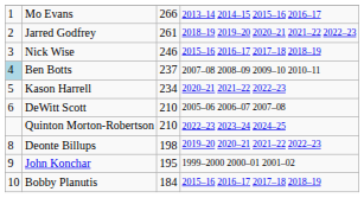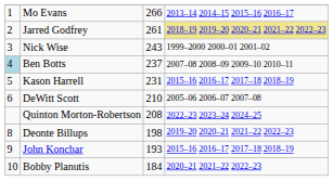Jarred Godfrey | column 4: no background -> khaki background
Nick Wise | column 3: 246 -> 243
Nick Wise | column 4: 2015–16 2016–17 2017–18 2018–19 -> 1999–2000 2000–01 2001–02
Kason Harrell | column 3: 234 -> 231
Kason Harrell | column 4: 2020–21 2021–22 2022–23 -> 2015–16 2016–17 2017–18 2018–19
Quinton Morton-Robertson | column 3: 210 -> 208
John Konchar | column 3: 195 -> 193
John Konchar | column 4: 1999–2000 2000–01 2001–02 -> 2015–16 2016–17 2017–18 2018–19
Bobby Planutis | column 4: 2015–16 2016–17 2017–18 2018–19 -> 2020–21 2021–22 2022–23
